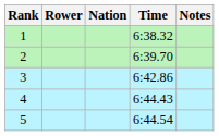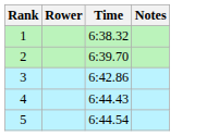- column: Nation
